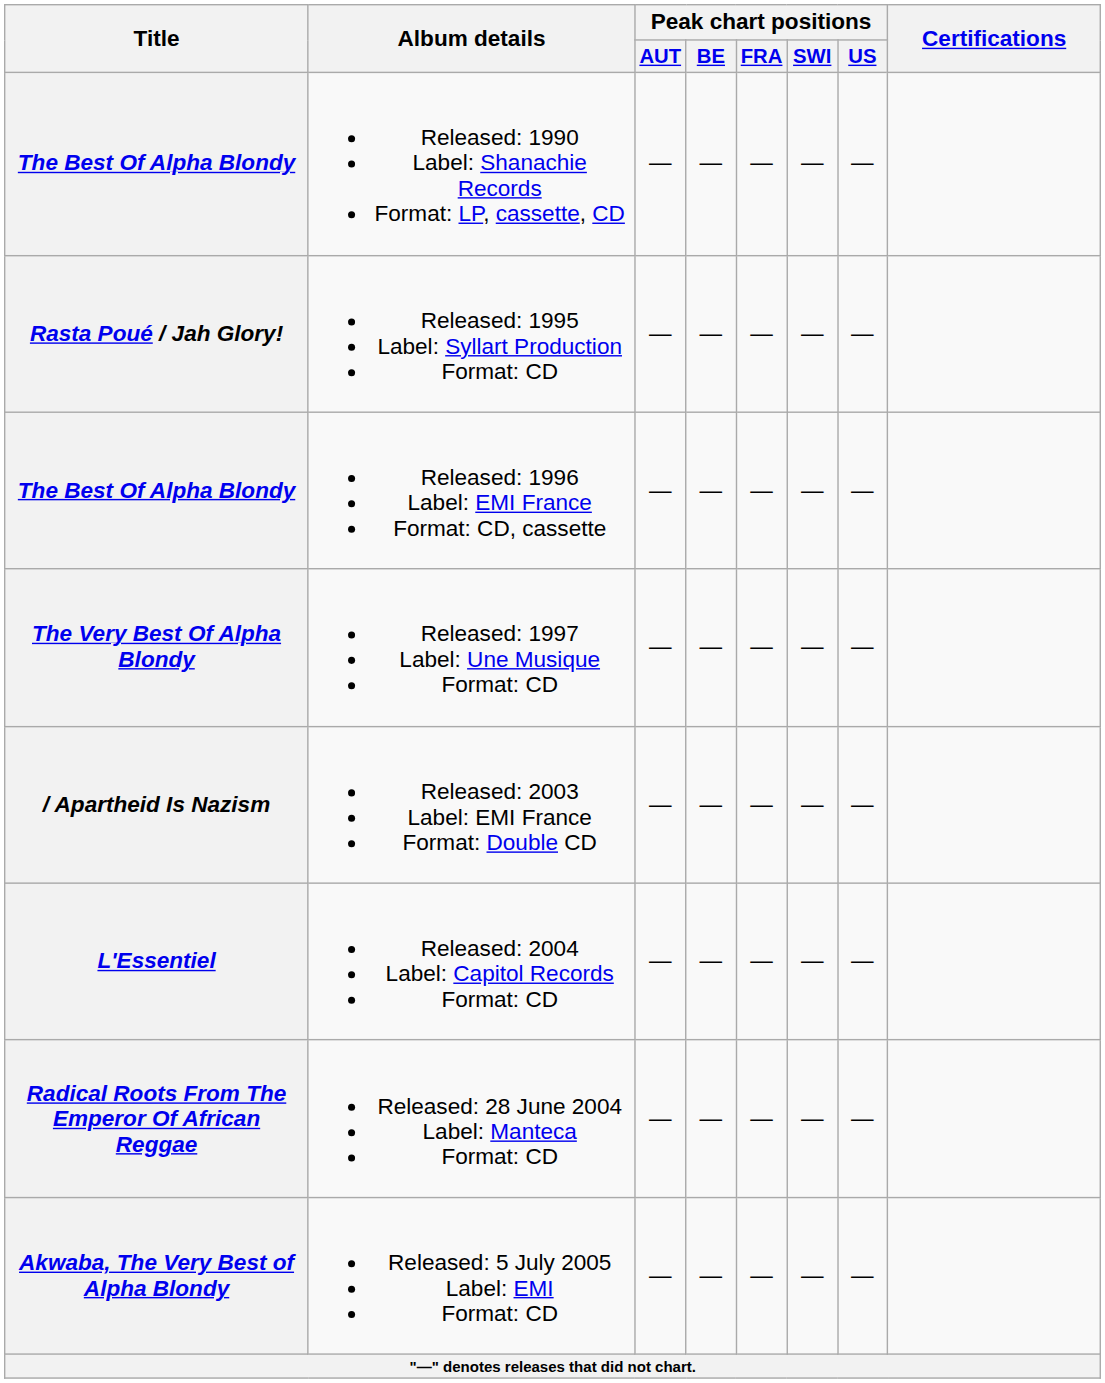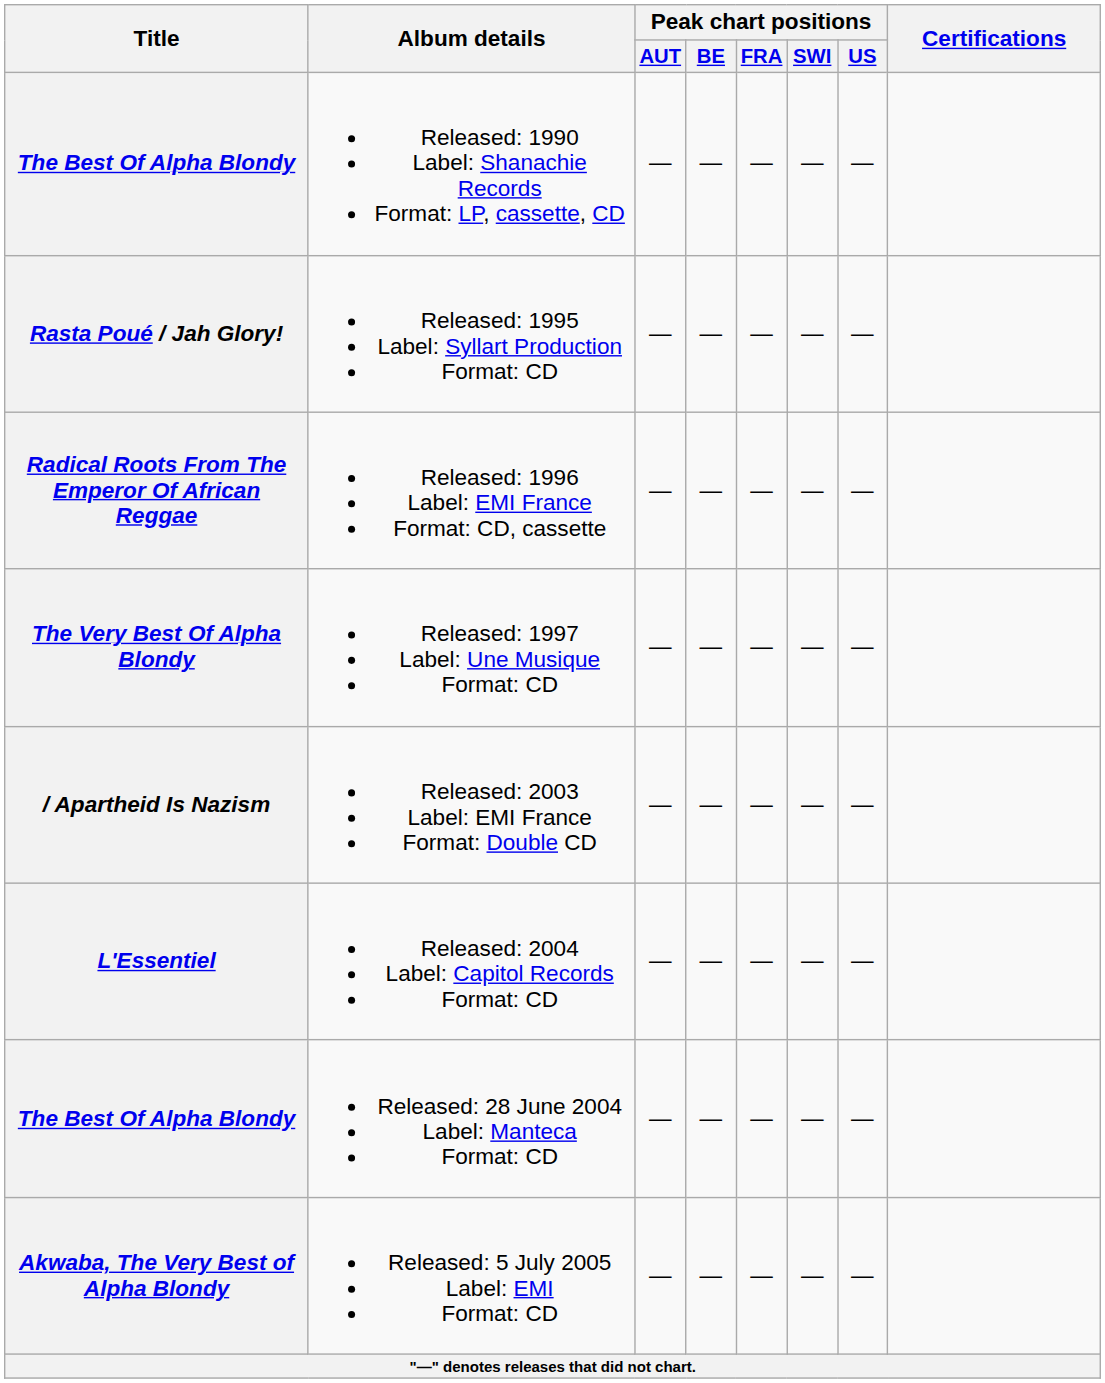Released: 1996 Label: EMI France Format: CD, cassette | Title: The Best Of Alpha Blondy -> Radical Roots From The Emperor Of African Reggae
Released: 28 June 2004 Label: Manteca Format: CD | Title: Radical Roots From The Emperor Of African Reggae -> The Best Of Alpha Blondy
